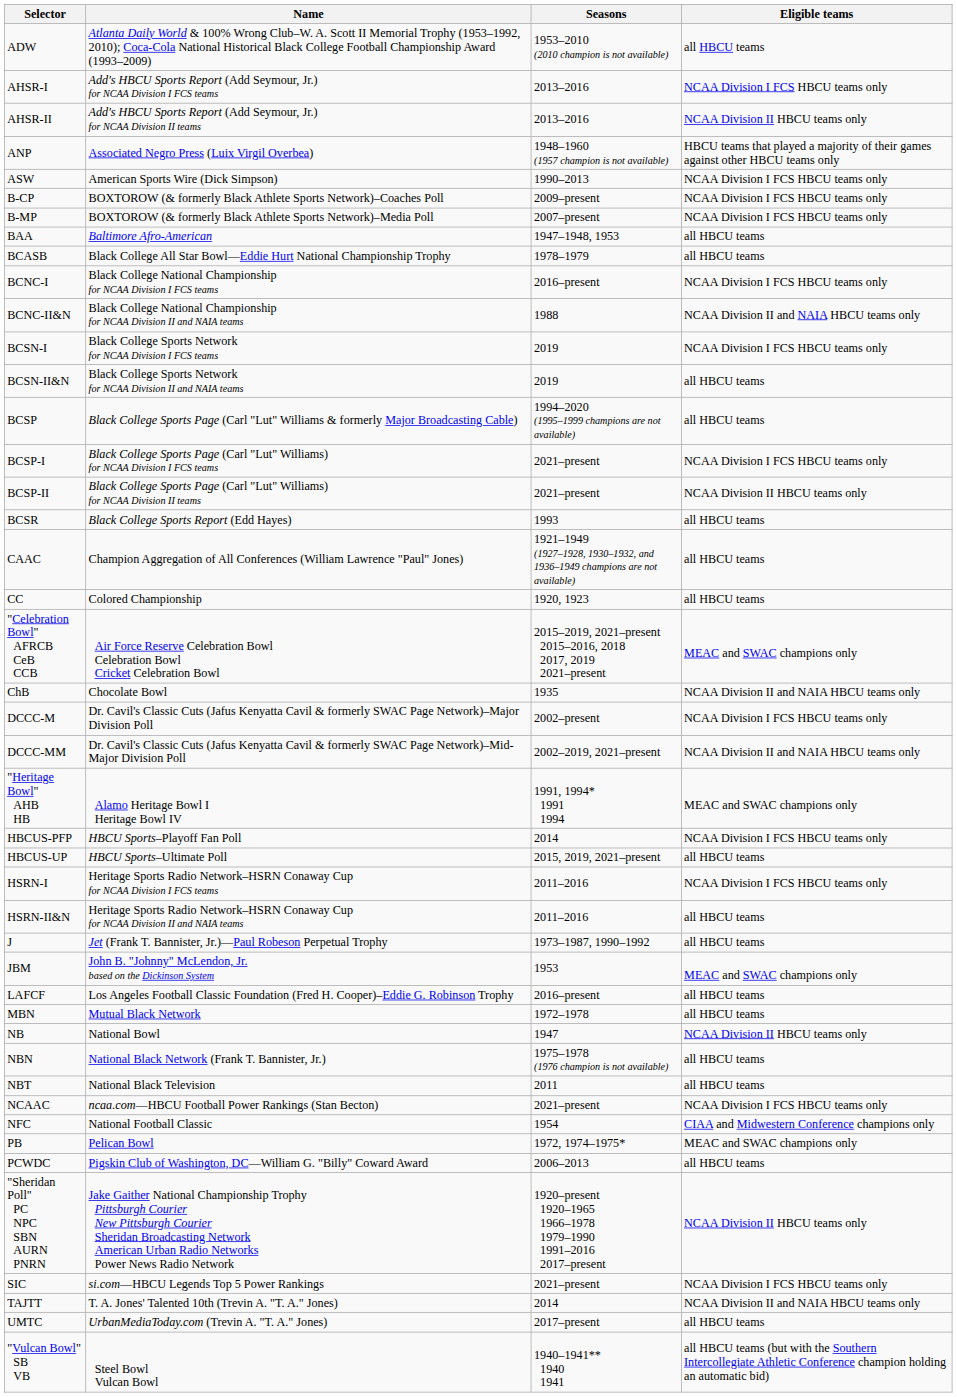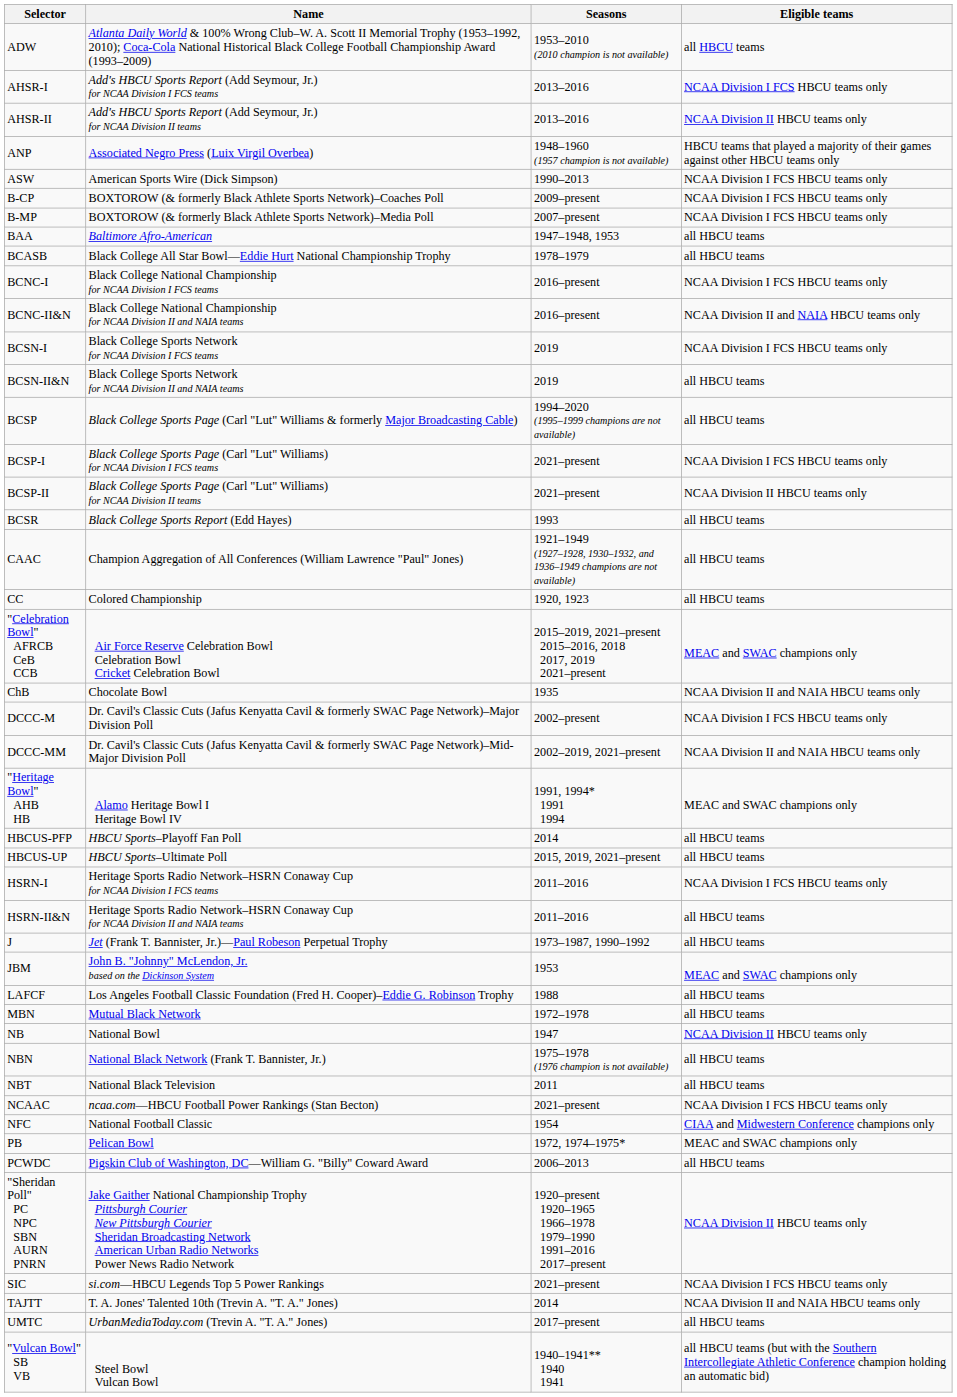BCNC-II&N | Seasons: 1988 -> 2016–present
HBCUS-PFP | Eligible teams: NCAA Division I FCS HBCU teams only -> all HBCU teams
LAFCF | Seasons: 2016–present -> 1988
